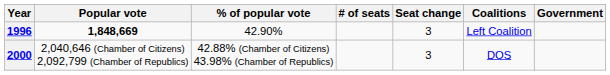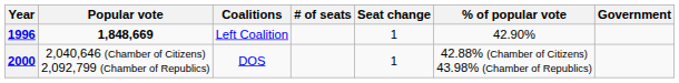columns swapped: % of popular vote <-> Coalitions
1996 | Seat change: 3 -> 1
2000 | Seat change: 3 -> 1
